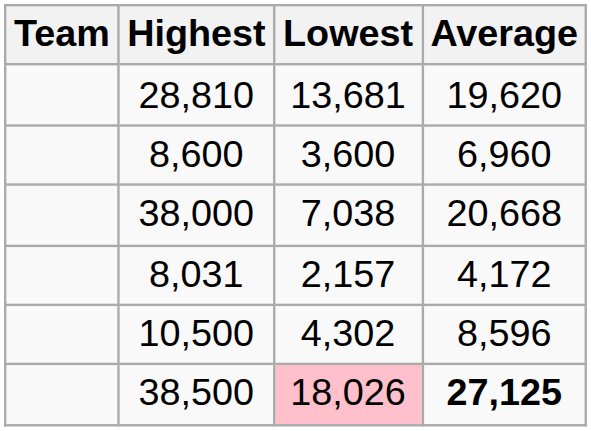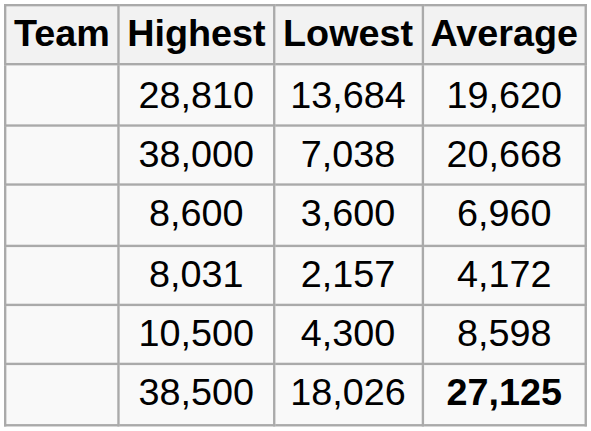28,810 | Lowest: 13,681 -> 13,684
rows swapped: 38,000 <-> 8,600
10,500 | Lowest: 4,302 -> 4,300
10,500 | Average: 8,596 -> 8,598
38,500 | Lowest: pink background -> no background
